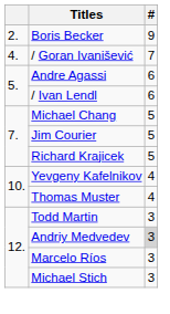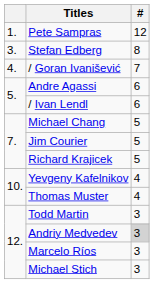+ row: 1. | Pete Sampras | 12
- row: 2. | Boris Becker | 9
+ row: 3. | Stefan Edberg | 8
